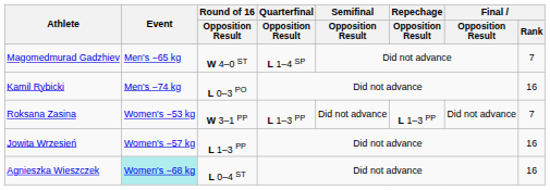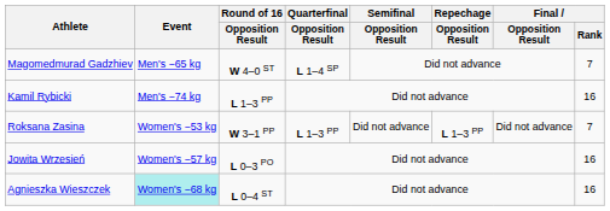Kamil Rybicki | Round of 16 / Opposition Result: L 0–3 PO -> L 1–3 PP
Jowita Wrzesień | Round of 16 / Opposition Result: L 1–3 PP -> L 0–3 PO
